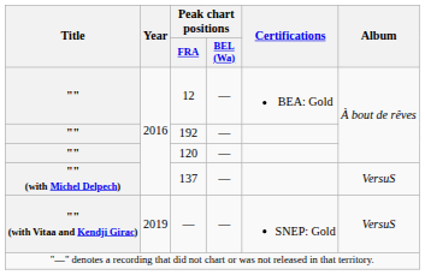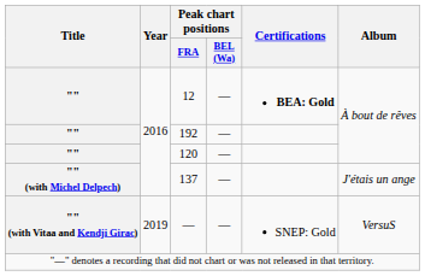12 | Certifications: normal -> bold
137 | Album: VersuS -> J'étais un ange
